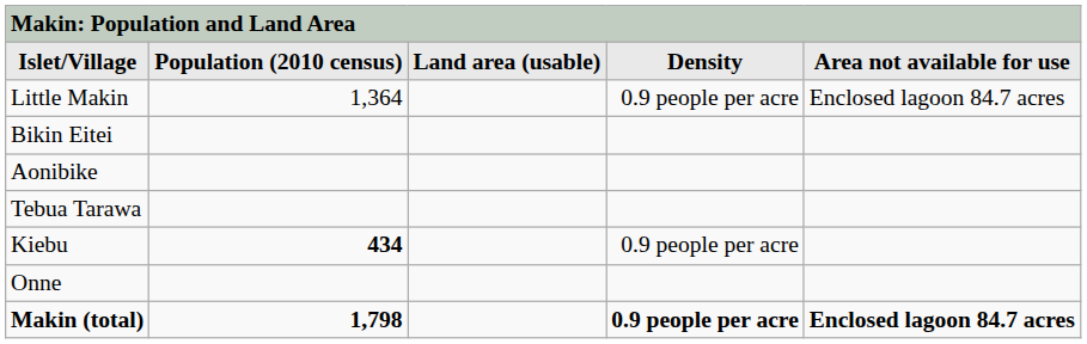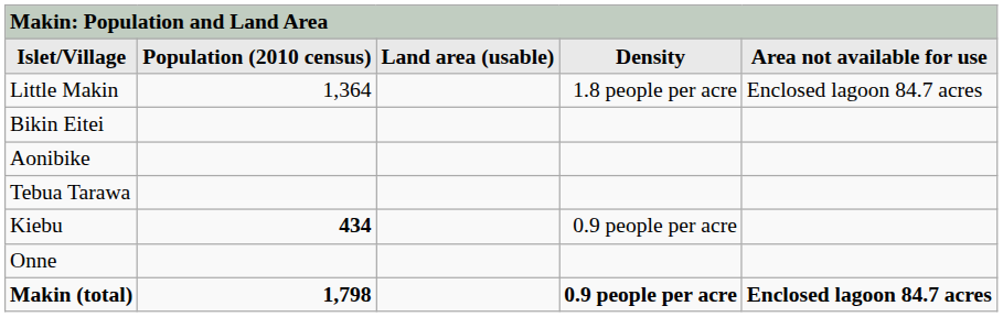Little Makin | Density: 0.9 people per acre -> 1.8 people per acre
